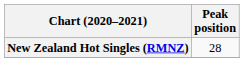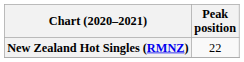New Zealand Hot Singles (RMNZ) | Peak position: 28 -> 22
